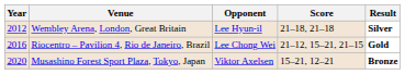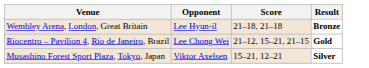- column: Year | 2012 | 2016 | 2020
Wembley Arena, London, Great Britain | Result: Silver -> Bronze
Musashino Forest Sport Plaza, Tokyo, Japan | Result: Bronze -> Silver
